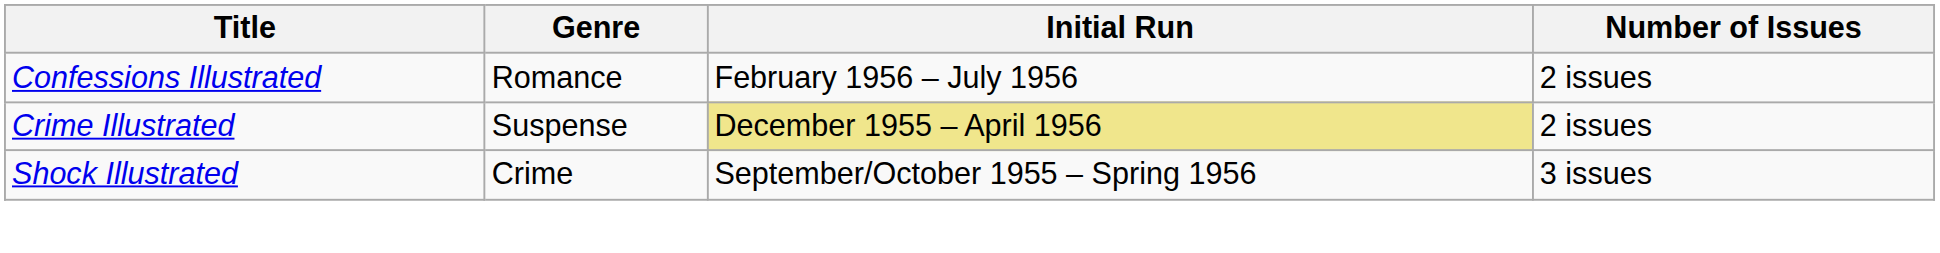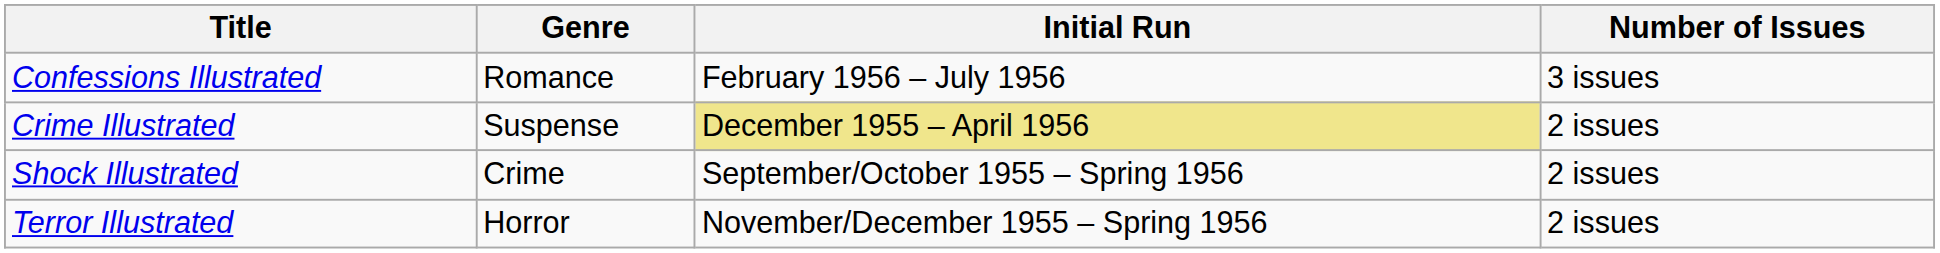Confessions Illustrated | Number of Issues: 2 issues -> 3 issues
Shock Illustrated | Number of Issues: 3 issues -> 2 issues
+ row: Terror Illustrated | Horror | November/December 1955 – Spring 1956 | 2 issues
